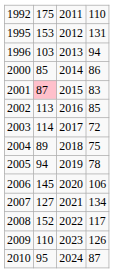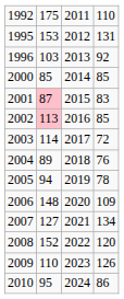1996 | column 4: 94 -> 92
2000 | column 4: 86 -> 85
2002 | column 2: no background -> pink background
2004 | column 4: 75 -> 76
2006 | column 2: 145 -> 148
2006 | column 4: 106 -> 109
2008 | column 4: 117 -> 120
2010 | column 4: 87 -> 86
